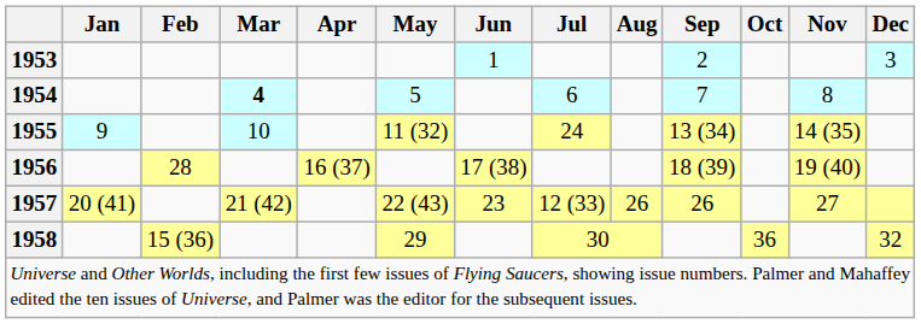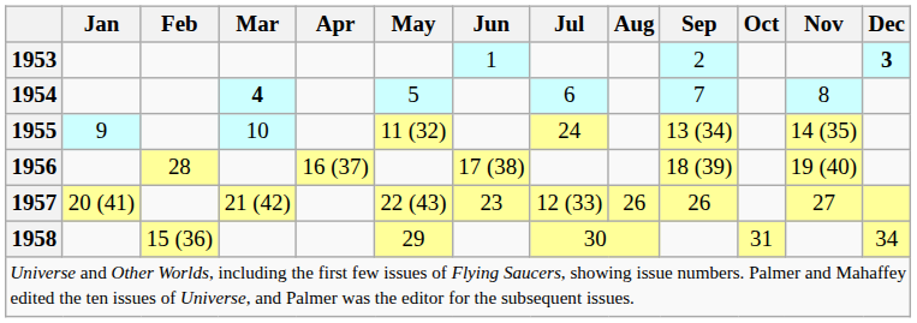1953 | Dec: normal -> bold
1958 | Oct: 36 -> 31
1958 | Dec: 32 -> 34
